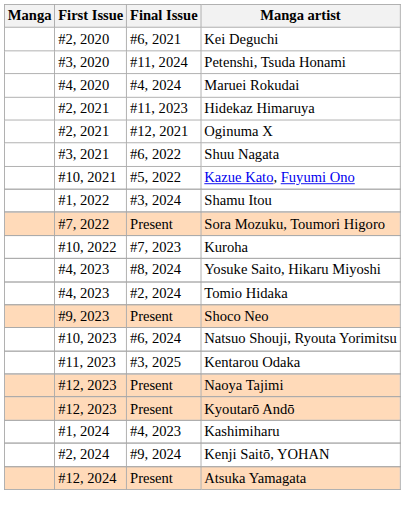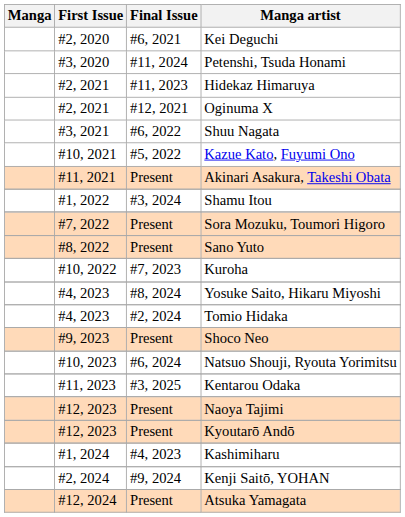- row: #4, 2020 | #4, 2024 | Maruei Rokudai
+ row: #11, 2021 | Present | Akinari Asakura, Takeshi Obata
+ row: #8, 2022 | Present | Sano Yuto
